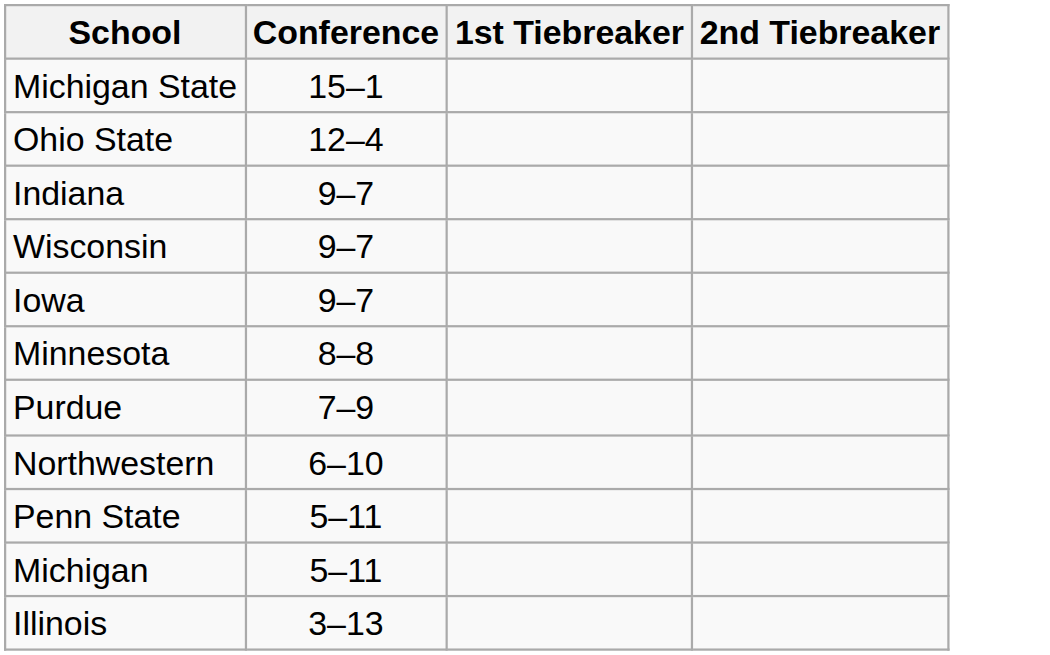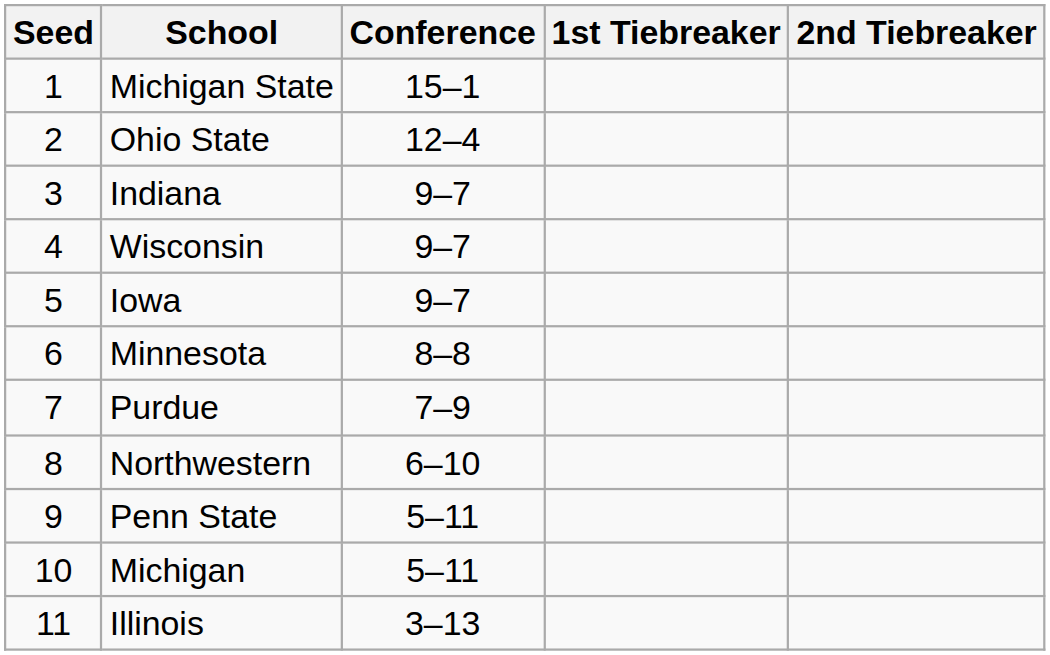+ column: Seed | 1 | 2 | 3 | 4 | 5 | 6 | 7 | 8 | 9 | 10 | 11
